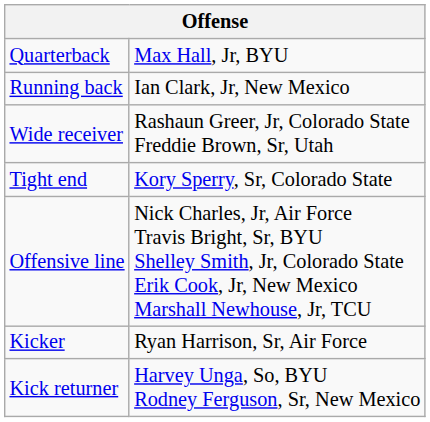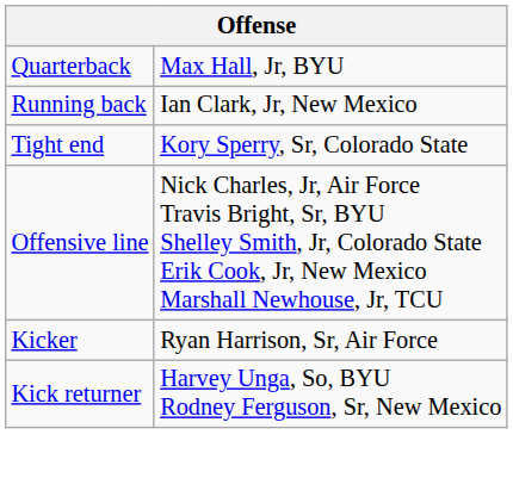- row: Wide receiver | Rashaun Greer, Jr, Colorado State Freddie Brown, Sr, Utah
